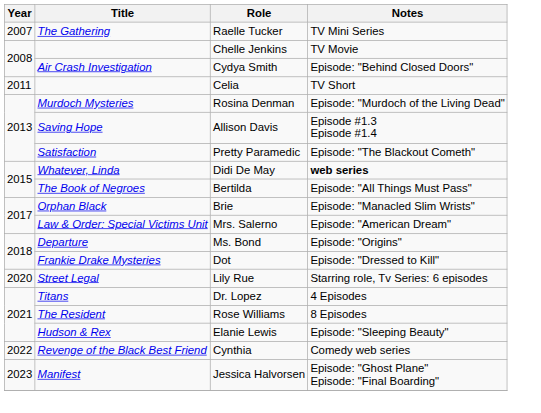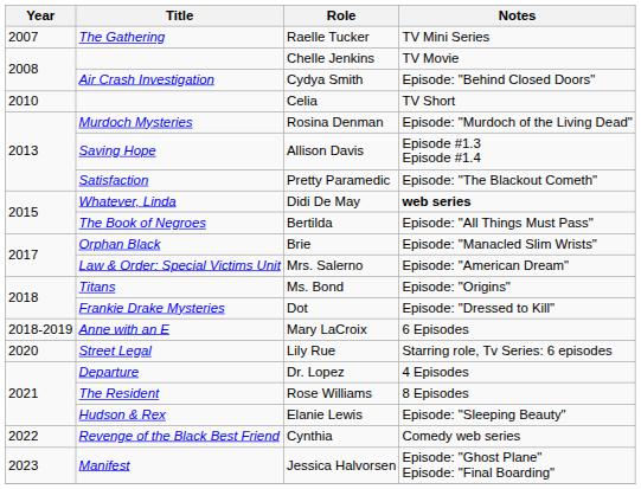Celia | Year: 2011 -> 2010
Ms. Bond | Title: Departure -> Titans
+ row: 2018-2019 | Anne with an E | Mary LaCroix | 6 Episodes
Dr. Lopez | Title: Titans -> Departure
